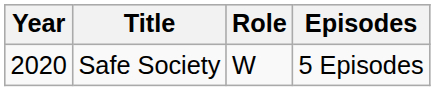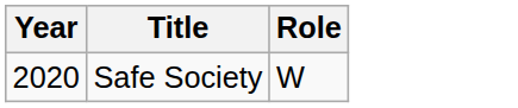- column: Episodes | 5 Episodes
